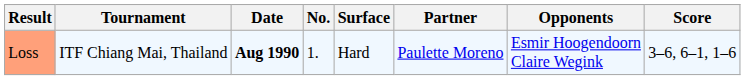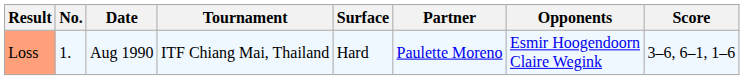columns swapped: No. <-> Tournament
Loss | Date: bold -> normal
